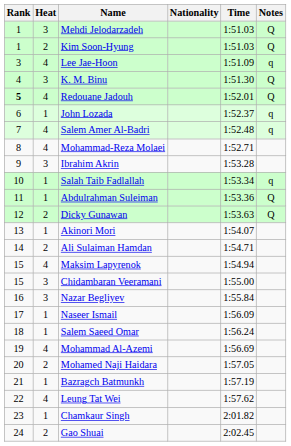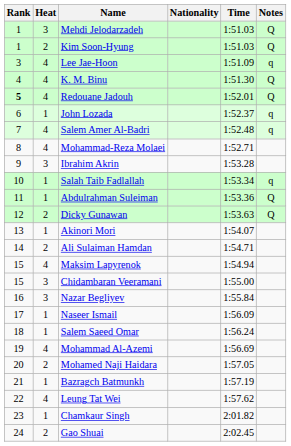K. M. Binu | Heat: 3 -> 4
